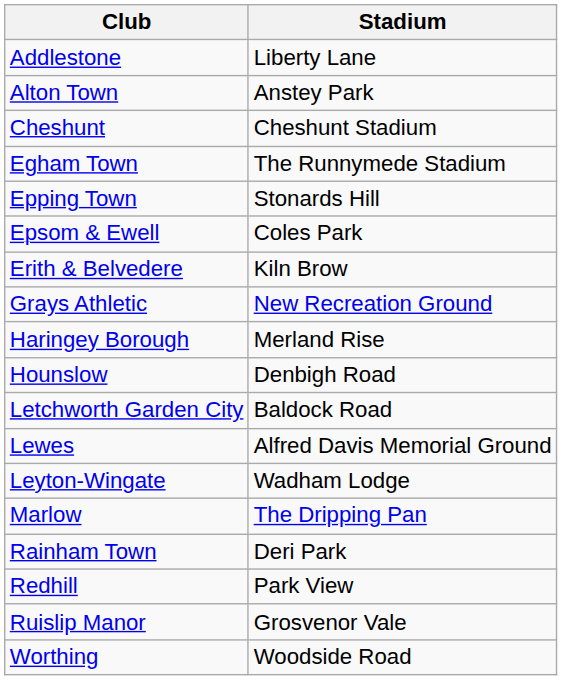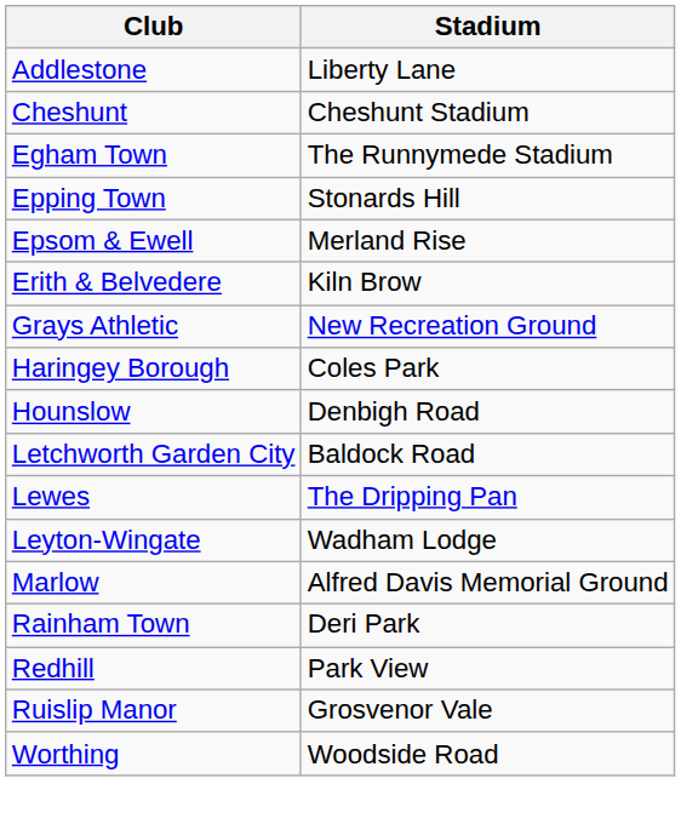- row: Alton Town | Anstey Park
Epsom & Ewell | Stadium: Coles Park -> Merland Rise
Haringey Borough | Stadium: Merland Rise -> Coles Park
Lewes | Stadium: Alfred Davis Memorial Ground -> The Dripping Pan
Marlow | Stadium: The Dripping Pan -> Alfred Davis Memorial Ground
